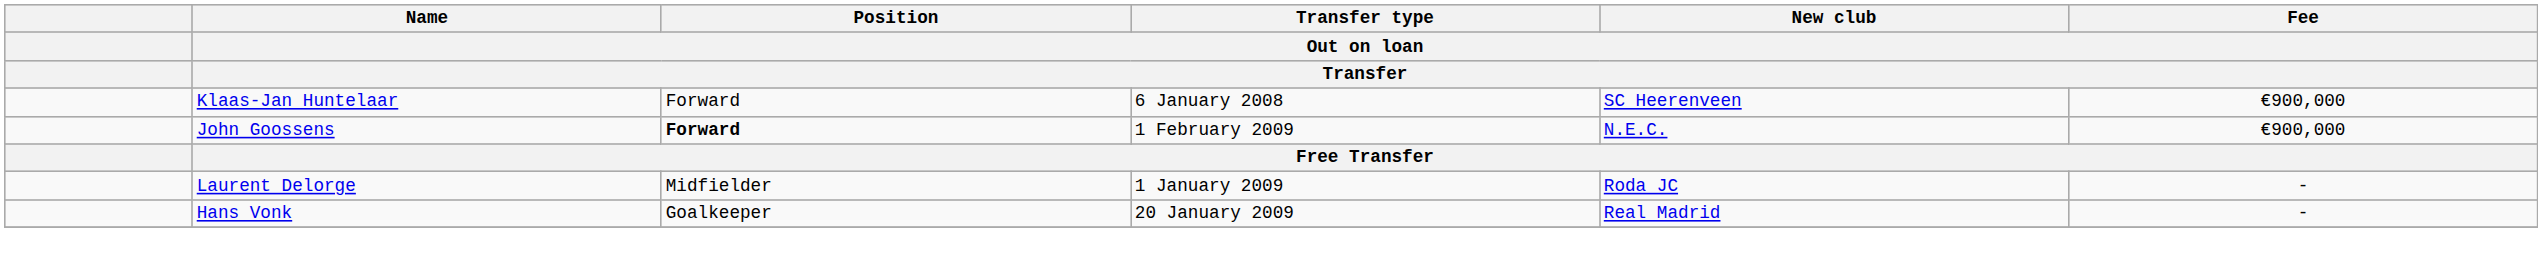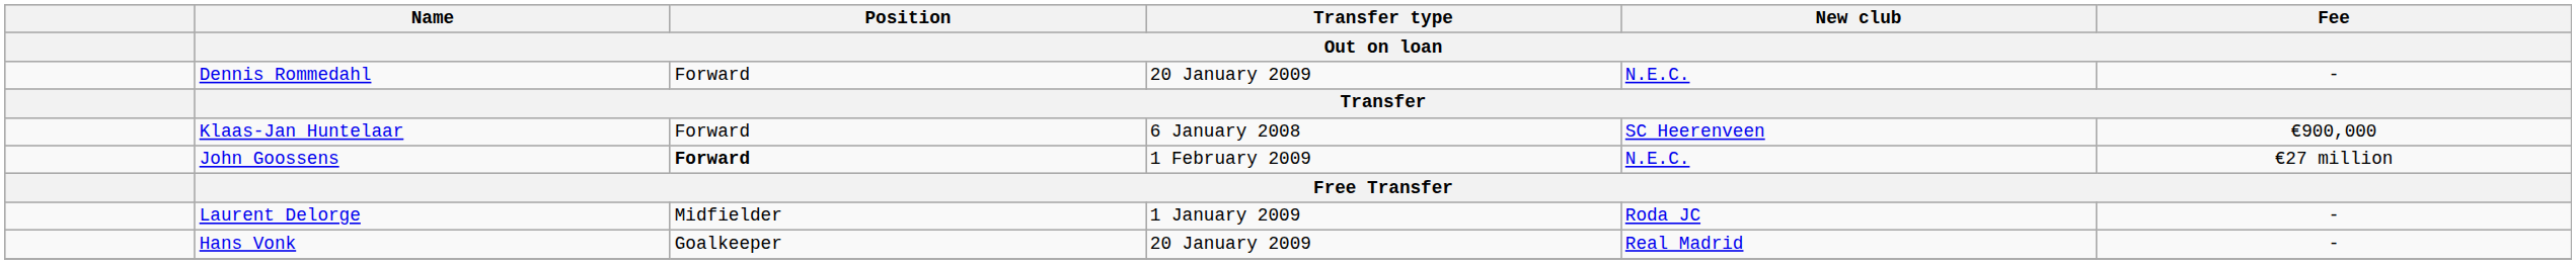+ row: Dennis Rommedahl | Forward | 20 January 2009 | N.E.C. | -
John Goossens | Fee / Out on loan: €900,000 -> €27 million
